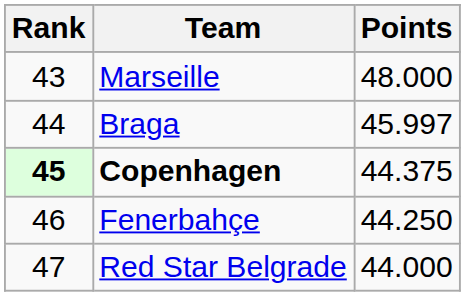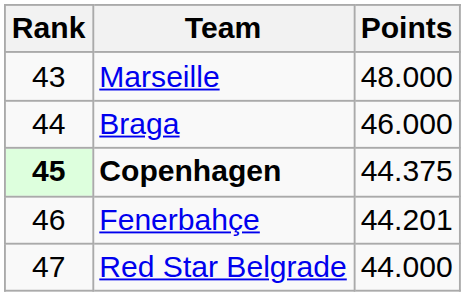Braga | Points: 45.997 -> 46.000
Fenerbahçe | Points: 44.250 -> 44.201
